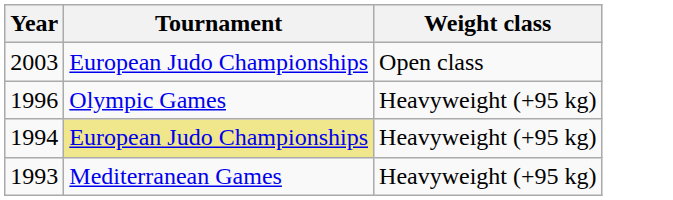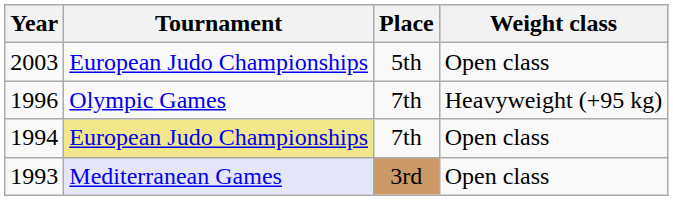+ column: Place | 5th | 7th | 7th | 3rd
1994 | Weight class: Heavyweight (+95 kg) -> Open class
1993 | Tournament: no background -> lavender background
1993 | Weight class: Heavyweight (+95 kg) -> Open class
